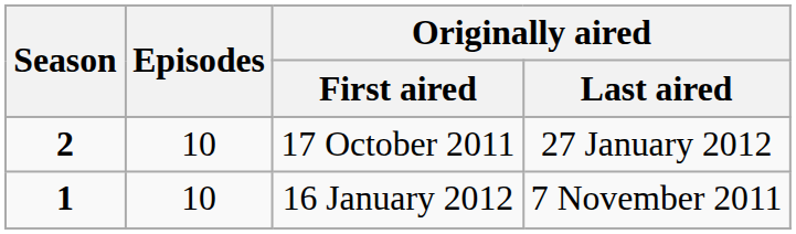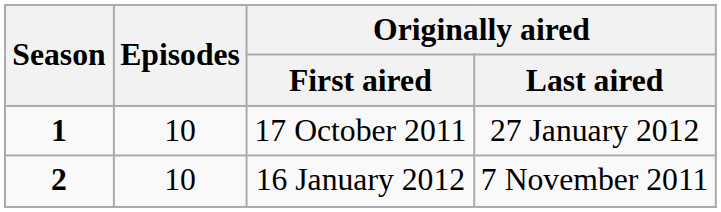17 October 2011 | Season: 2 -> 1
16 January 2012 | Season: 1 -> 2
